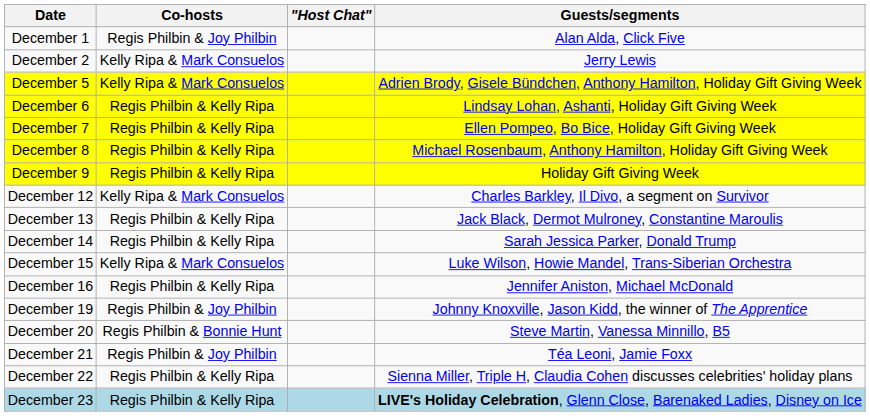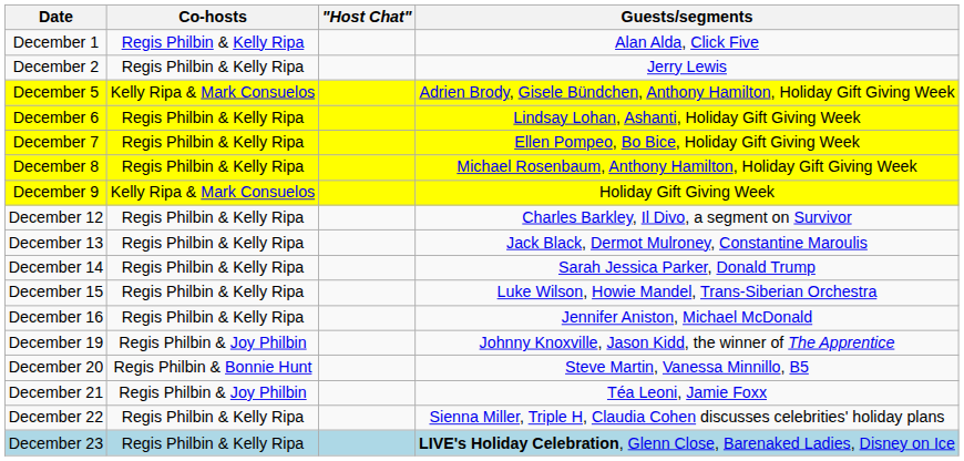December 1 | Co-hosts: Regis Philbin & Joy Philbin -> Regis Philbin & Kelly Ripa
December 2 | Co-hosts: Kelly Ripa & Mark Consuelos -> Regis Philbin & Kelly Ripa
December 9 | Co-hosts: Regis Philbin & Kelly Ripa -> Kelly Ripa & Mark Consuelos
December 12 | Co-hosts: Kelly Ripa & Mark Consuelos -> Regis Philbin & Kelly Ripa
December 15 | Co-hosts: Kelly Ripa & Mark Consuelos -> Regis Philbin & Kelly Ripa
